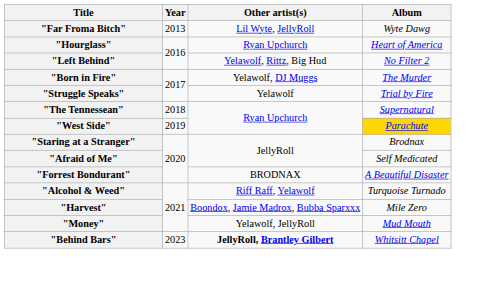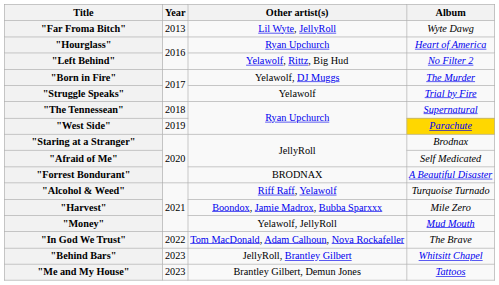+ row: "In God We Trust" | 2022 | Tom MacDonald, Adam Calhoun, Nova Rockafeller | The Brave
"Behind Bars" | Other artist(s): bold -> normal
+ row: "Me and My House" | 2023 | Brantley Gilbert, Demun Jones | Tattoos
